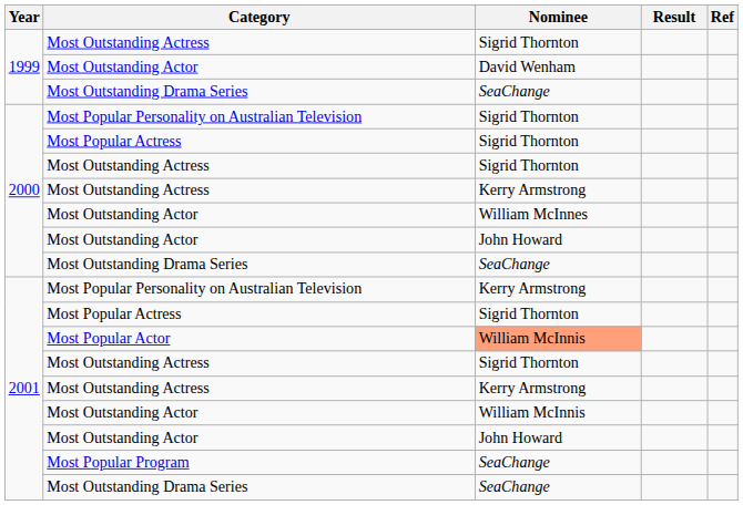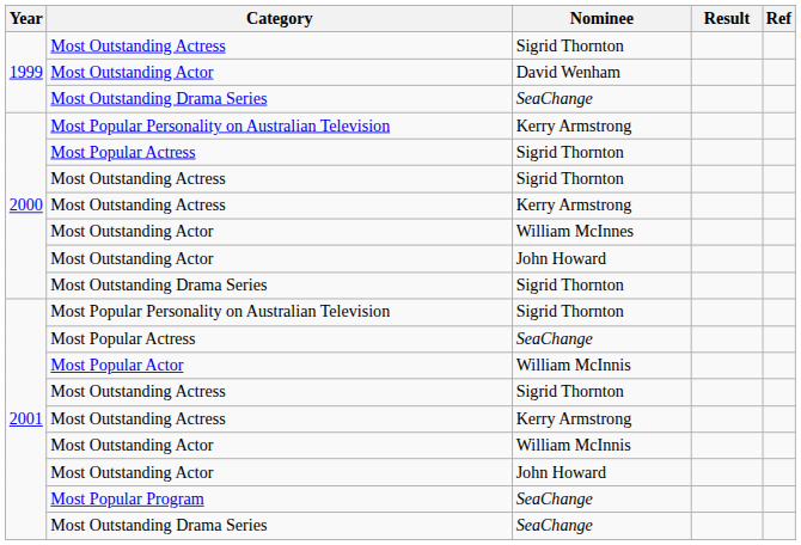2000 / Most Popular Personality on Australian Television | Nominee: Sigrid Thornton -> Kerry Armstrong
2000 / Most Outstanding Drama Series | Nominee: SeaChange -> Sigrid Thornton
2001 / Most Popular Personality on Australian Television | Nominee: Kerry Armstrong -> Sigrid Thornton
2001 / Most Popular Actress | Nominee: Sigrid Thornton -> SeaChange
Most Popular Actor | Nominee: lightsalmon background -> no background
